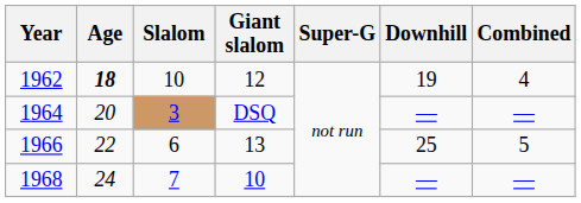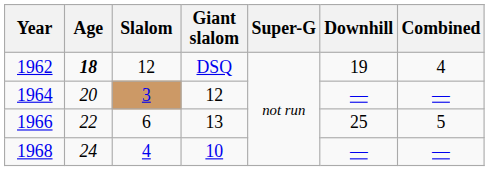1962 | Slalom: 10 -> 12
1962 | Giant slalom: 12 -> DSQ
1964 | Giant slalom: DSQ -> 12
1968 | Slalom: 7 -> 4
